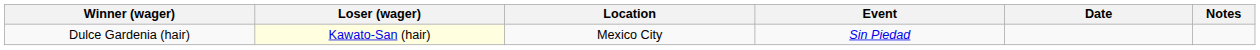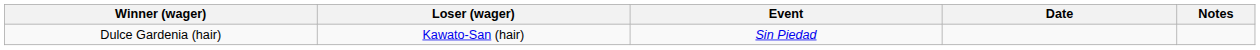- column: Location | Mexico City
Dulce Gardenia (hair) | Loser (wager): lightyellow background -> no background
